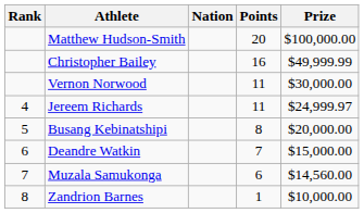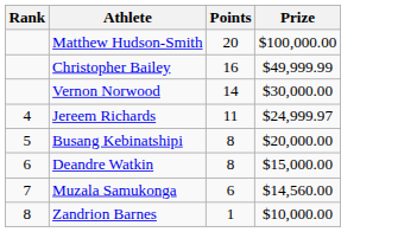- column: Nation
Vernon Norwood | Points: 11 -> 14
Deandre Watkin | Points: 7 -> 8
